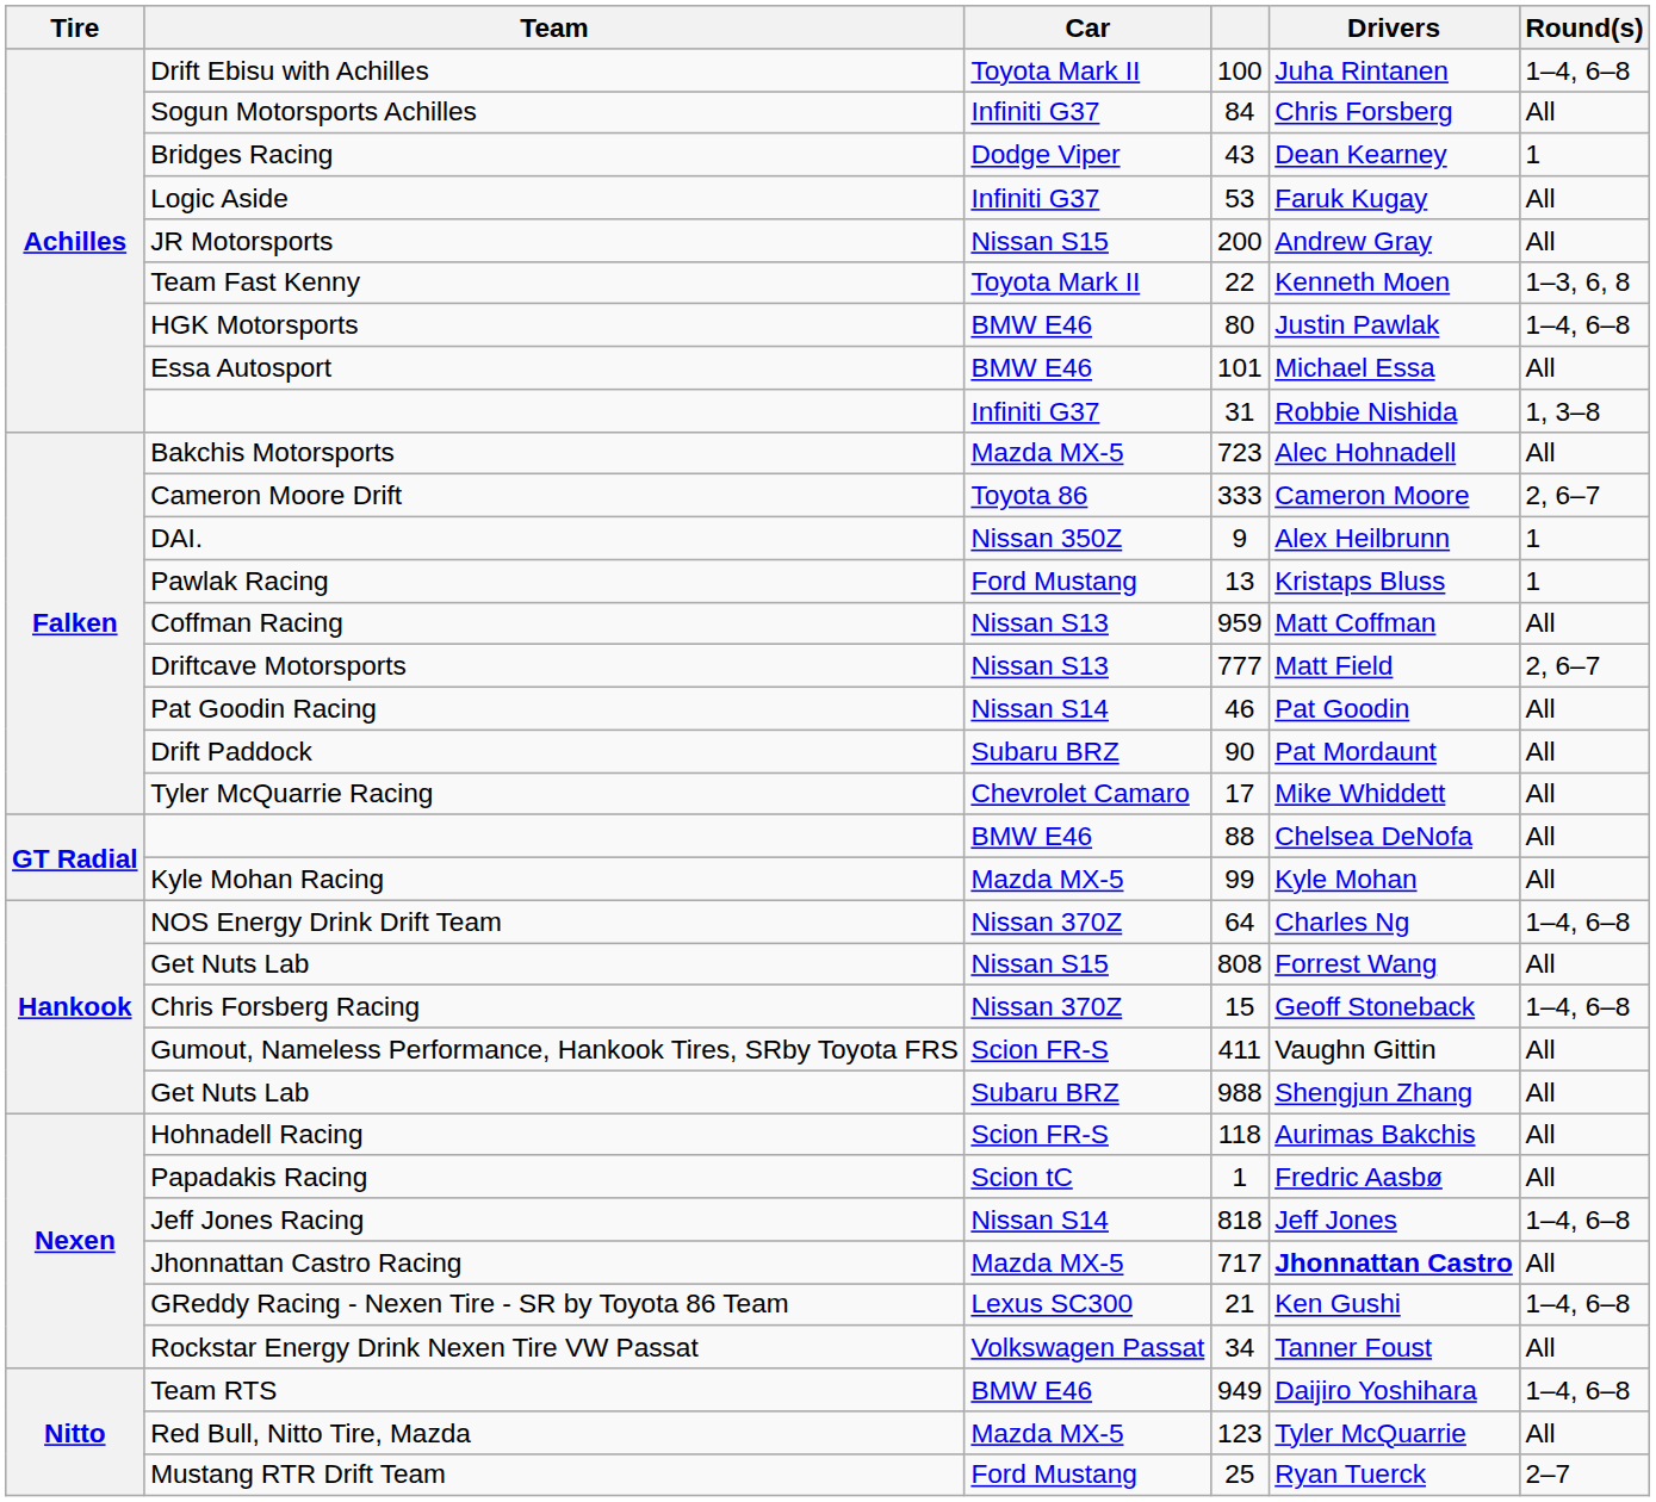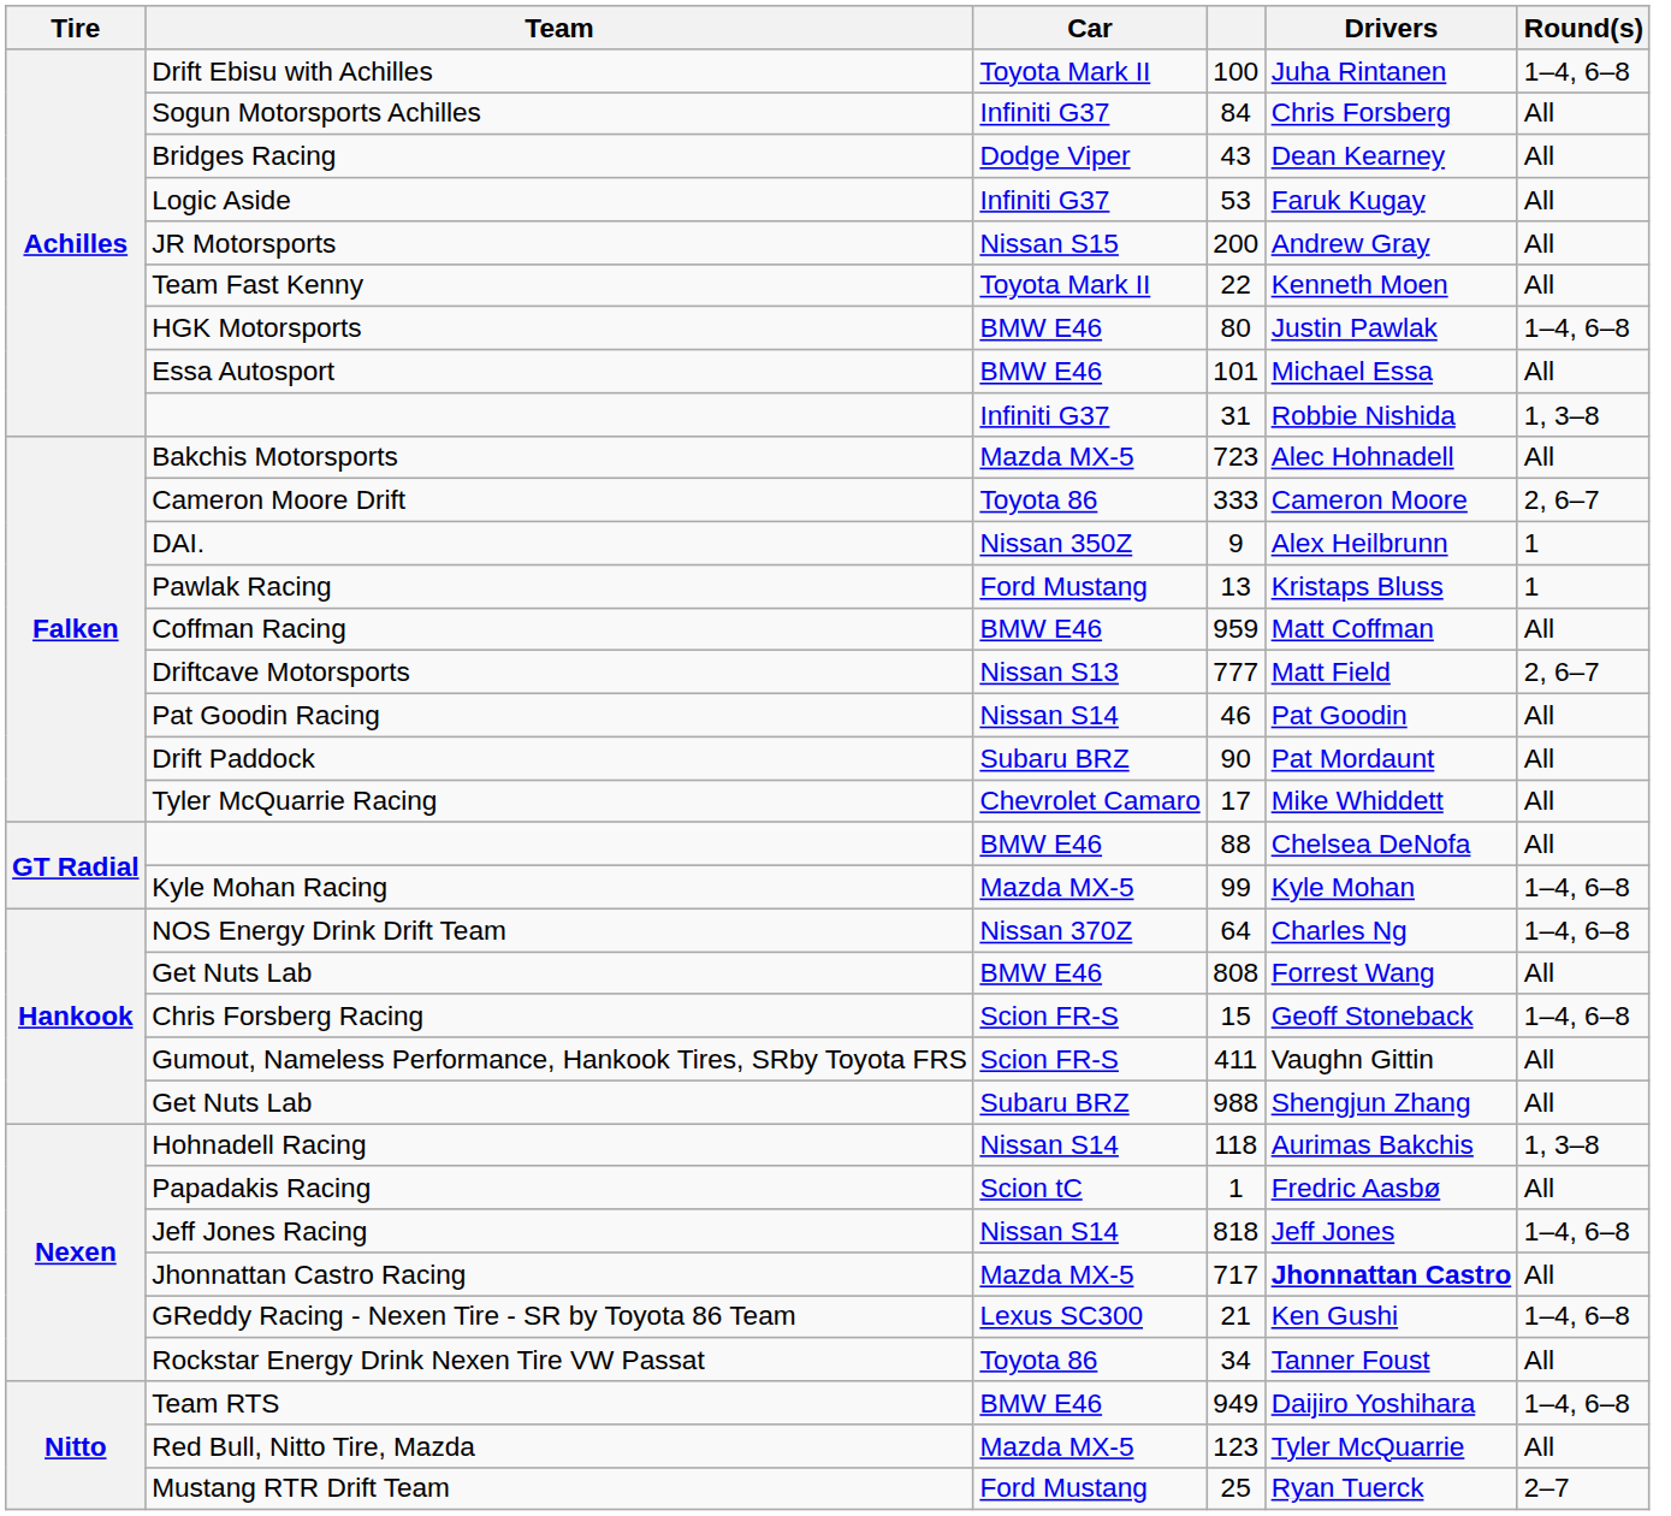Bridges Racing | Round(s): 1 -> All
Team Fast Kenny | Round(s): 1–3, 6, 8 -> All
Coffman Racing | Car: Nissan S13 -> BMW E46
Kyle Mohan Racing | Round(s): All -> 1–4, 6–8
Get Nuts Lab / 808 | Car: Nissan S15 -> BMW E46
Chris Forsberg Racing | Car: Nissan 370Z -> Scion FR-S
Hohnadell Racing | Car: Scion FR-S -> Nissan S14
Hohnadell Racing | Round(s): All -> 1, 3–8
Rockstar Energy Drink Nexen Tire VW Passat | Car: Volkswagen Passat -> Toyota 86
